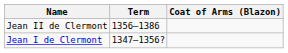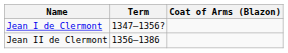rows swapped: Jean I de Clermont <-> Jean II de Clermont
